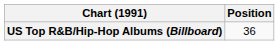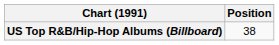US Top R&B/Hip-Hop Albums (Billboard) | Position: 36 -> 38
